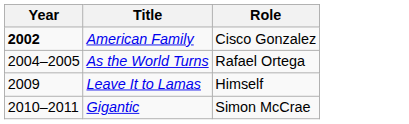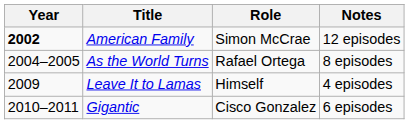+ column: Notes | 12 episodes | 8 episodes | 4 episodes | 6 episodes
American Family | Role: Cisco Gonzalez -> Simon McCrae
Gigantic | Role: Simon McCrae -> Cisco Gonzalez
